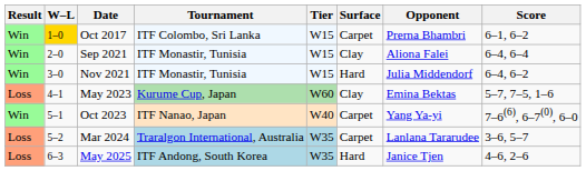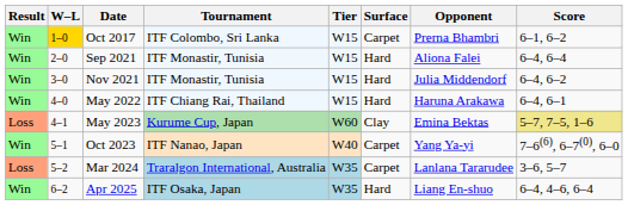Sep 2021 | Surface: Clay -> Hard
+ row: Win | 4–0 | May 2022 | ITF Chiang Rai, Thailand | W15 | Hard | Haruna Arakawa | 6–4, 6–1
May 2023 | Score: no background -> khaki background
+ row: Win | 6–2 | Apr 2025 | ITF Osaka, Japan | W35 | Hard | Liang En-shuo | 6–4, 4–6, 6–4
- row: Loss | 6–3 | May 2025 | ITF Andong, South Korea | W35 | Hard | Janice Tjen | 4–6, 2–6
